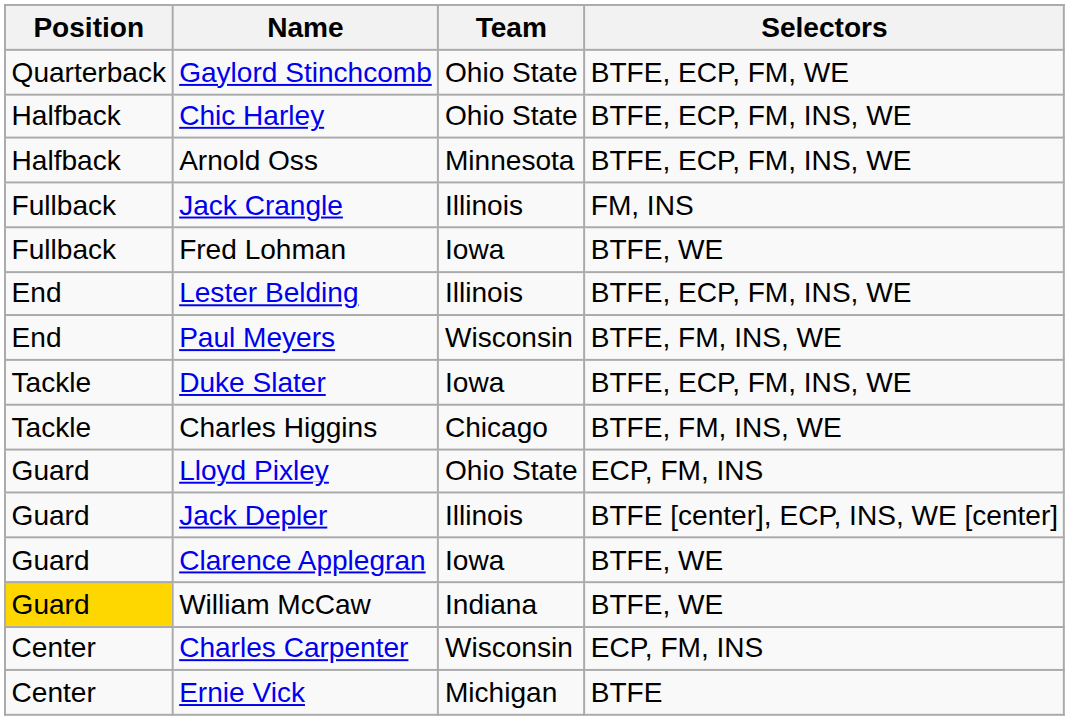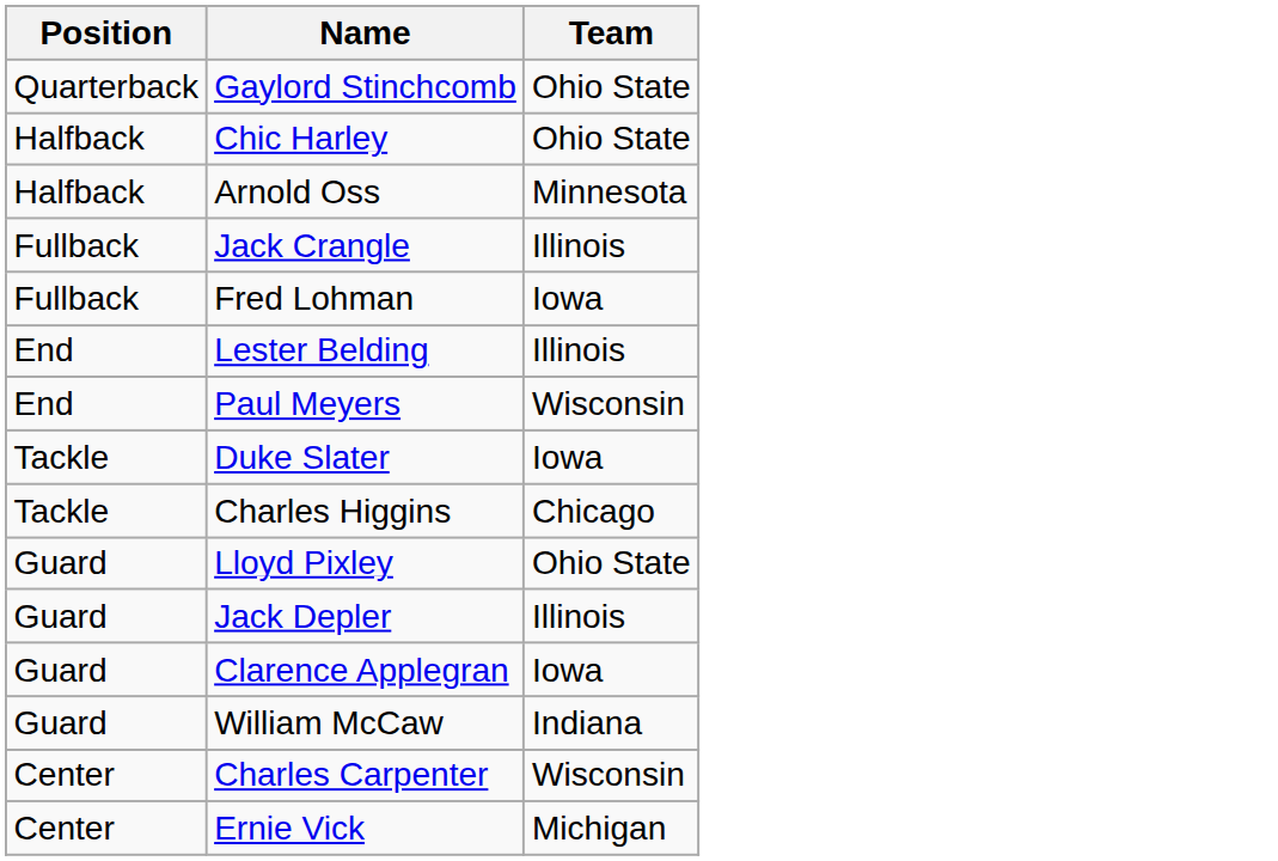- column: Selectors | BTFE, ECP, FM, WE | BTFE, ECP, FM, INS, WE | BTFE, ECP, FM, INS, WE | FM, INS | BTFE, WE | BTFE, ECP, FM, INS, WE | BTFE, FM, INS, WE | BTFE, ECP, FM, INS, WE | BTFE, FM, INS, WE | ECP, FM, INS | BTFE [center], ECP, INS, WE [center] | BTFE, WE | BTFE, WE | ECP, FM, INS | BTFE
William McCaw | Position: gold background -> no background
